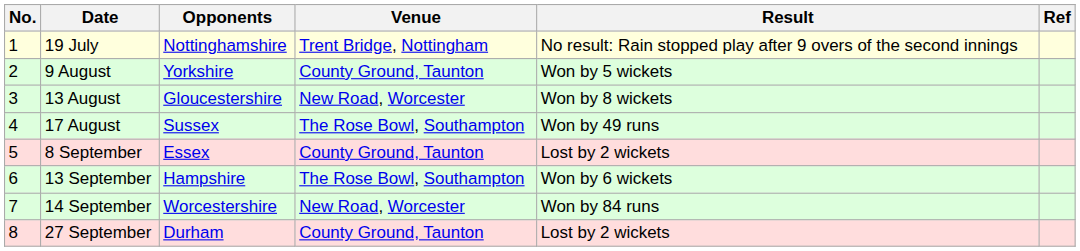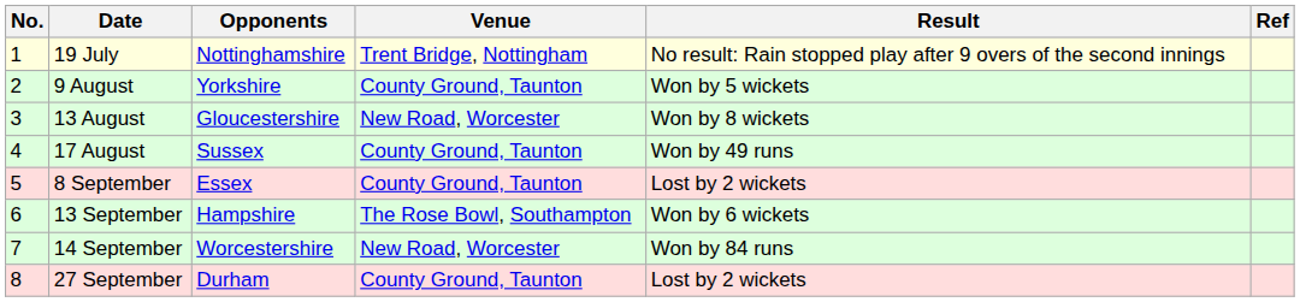17 August | Venue: The Rose Bowl, Southampton -> County Ground, Taunton
